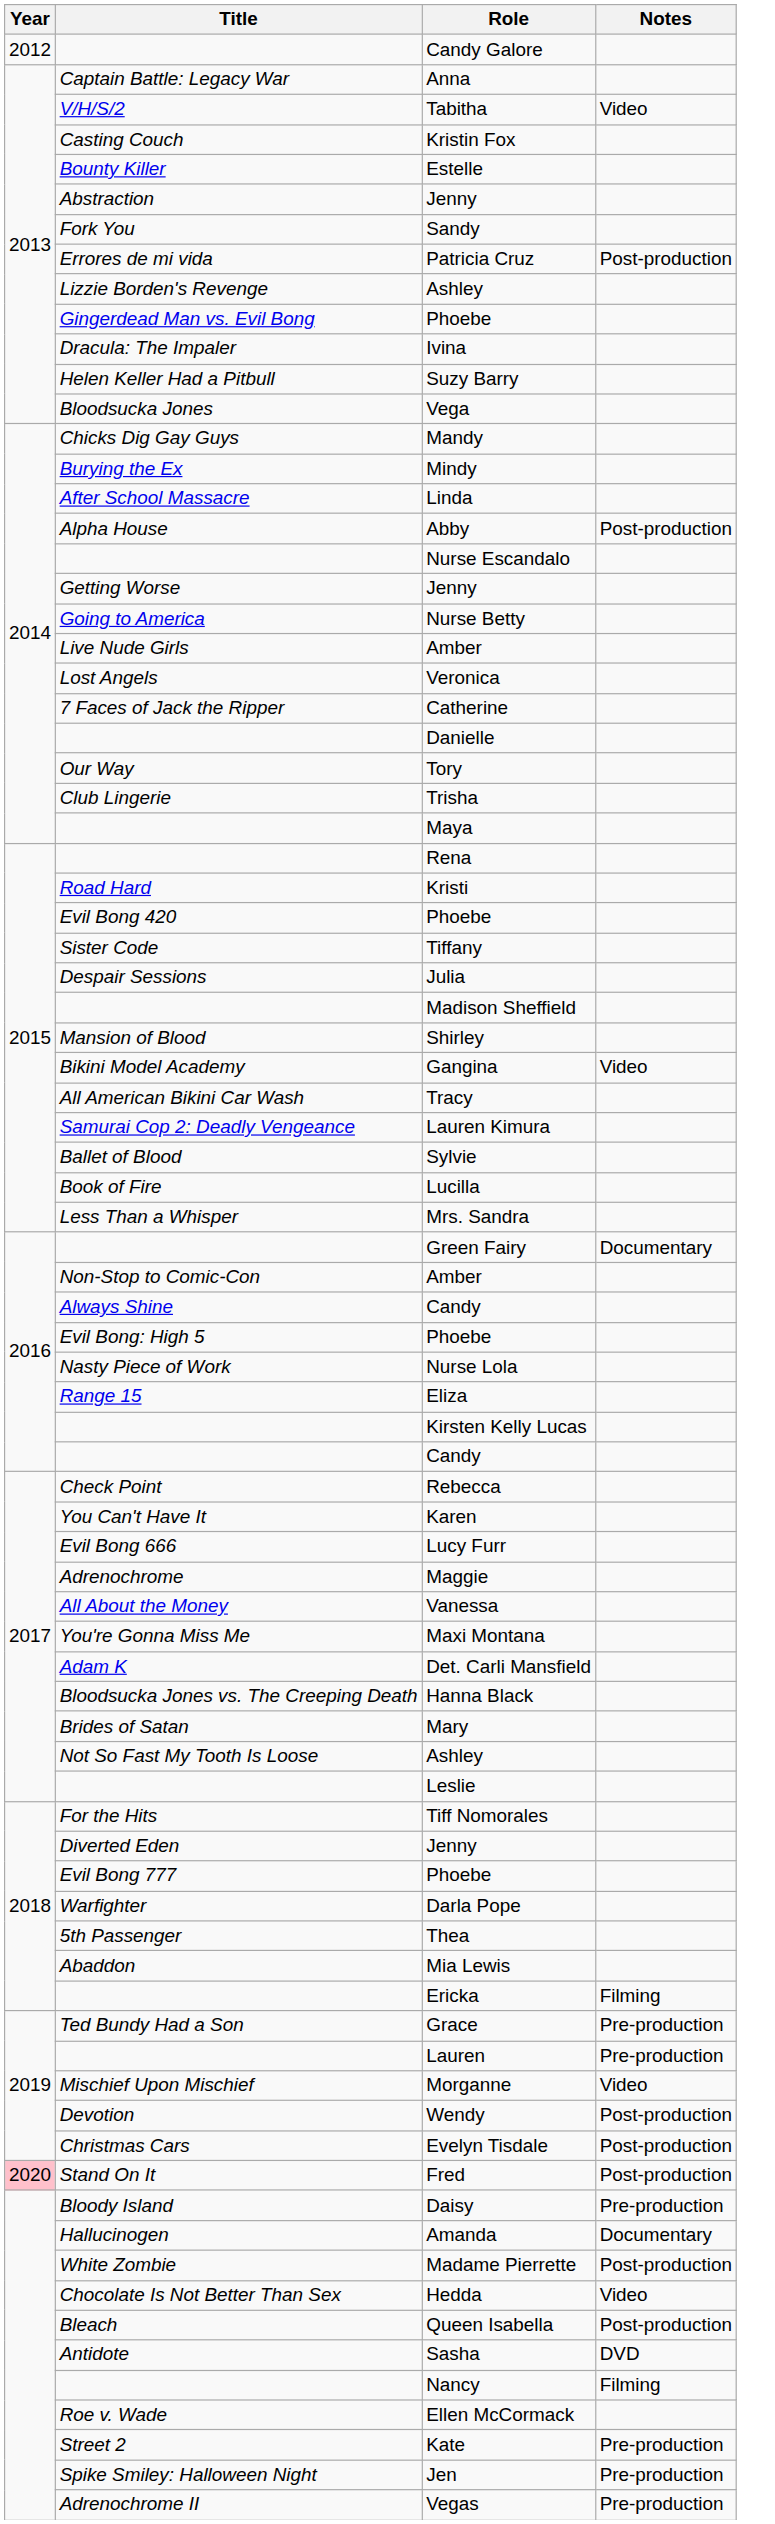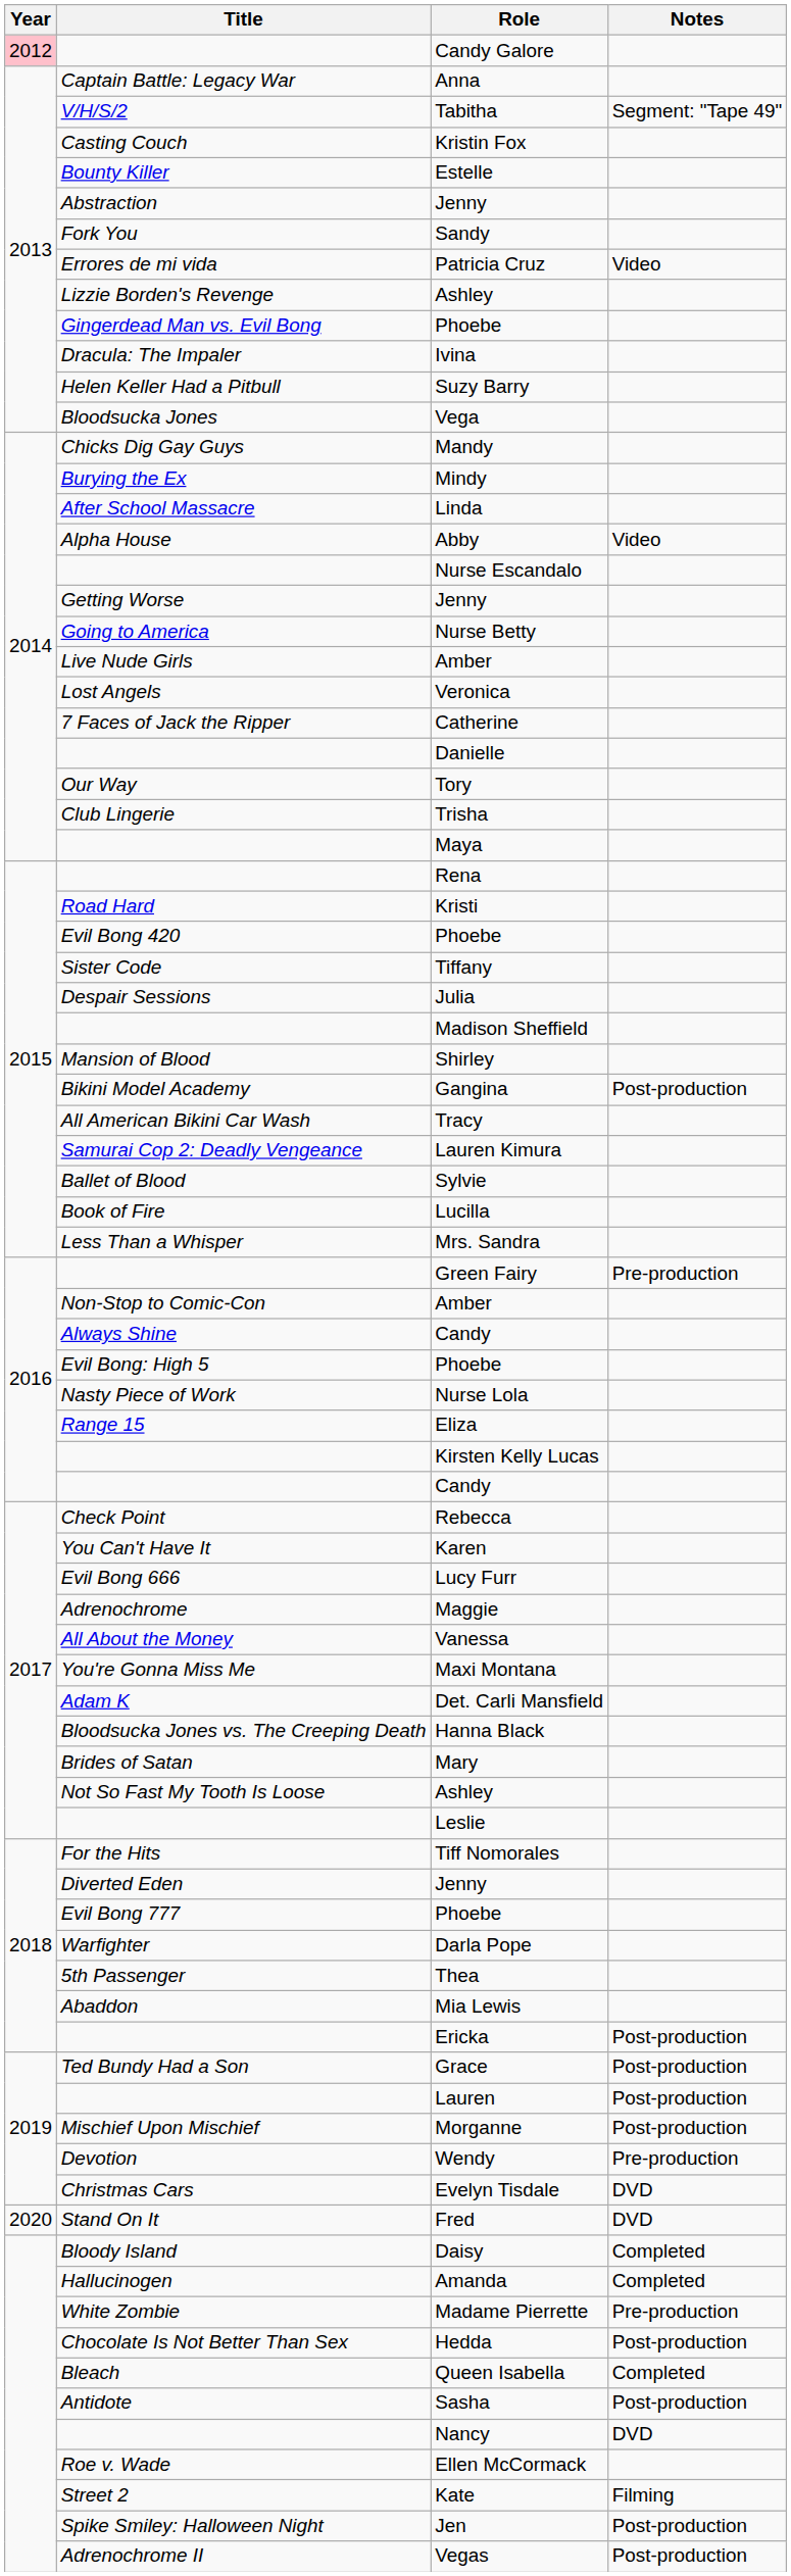Candy Galore | Year: no background -> pink background
Tabitha | Notes: Video -> Segment: "Tape 49"
Patricia Cruz | Notes: Post-production -> Video
Abby | Notes: Post-production -> Video
Gangina | Notes: Video -> Post-production
Green Fairy | Notes: Documentary -> Pre-production
Ericka | Notes: Filming -> Post-production
Grace | Notes: Pre-production -> Post-production
Lauren | Notes: Pre-production -> Post-production
Morganne | Notes: Video -> Post-production
Wendy | Notes: Post-production -> Pre-production
Evelyn Tisdale | Notes: Post-production -> DVD
Fred | Year: pink background -> no background
Fred | Notes: Post-production -> DVD
Daisy | Notes: Pre-production -> Completed
Amanda | Notes: Documentary -> Completed
Madame Pierrette | Notes: Post-production -> Pre-production
Hedda | Notes: Video -> Post-production
Queen Isabella | Notes: Post-production -> Completed
Sasha | Notes: DVD -> Post-production
Nancy | Notes: Filming -> DVD
Kate | Notes: Pre-production -> Filming
Jen | Notes: Pre-production -> Post-production
Vegas | Notes: Pre-production -> Post-production
